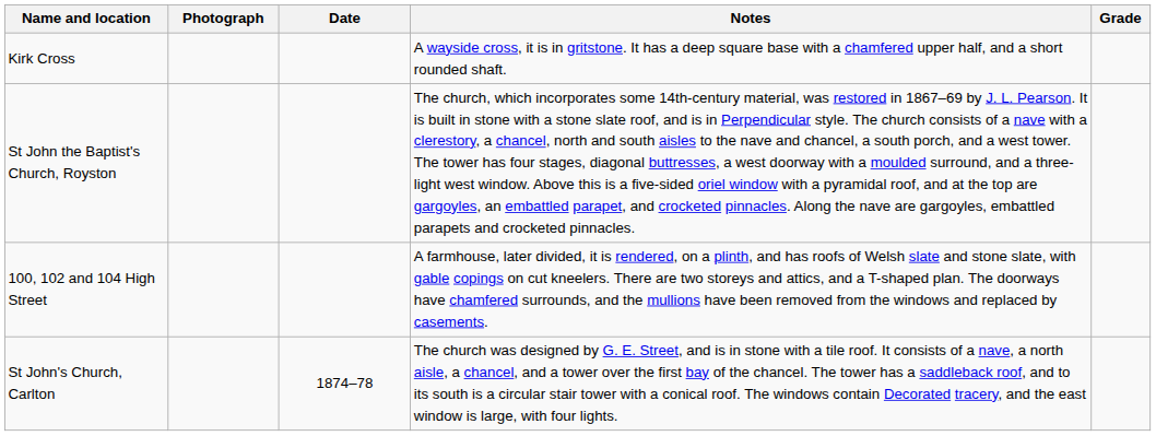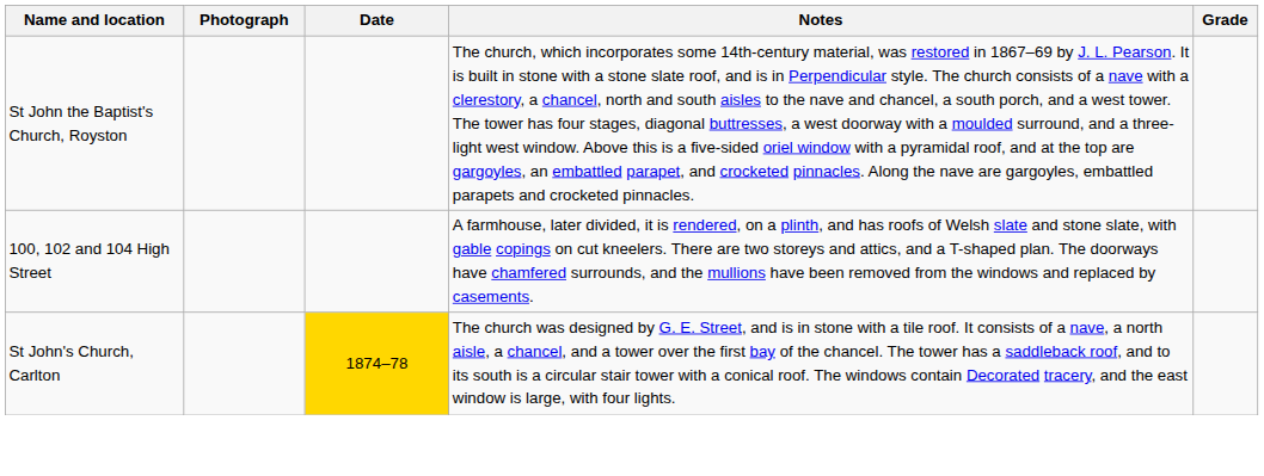- row: Kirk Cross | A wayside cross, it is in gritstone. It has a deep square base with a chamfered upper half, and a short rounded shaft.
St John's Church, Carlton | Date: no background -> gold background
